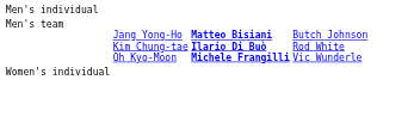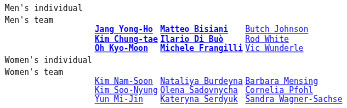Men's team | column 2: normal -> bold
+ row: Women's team | Kim Nam-Soon Kim Soo-Nyung Yun Mi-Jin | Nataliya Burdeyna Olena Sadovnycha Kateryna Serdyuk | Barbara Mensing Cornelia Pfohl Sandra Wagner-Sachse
